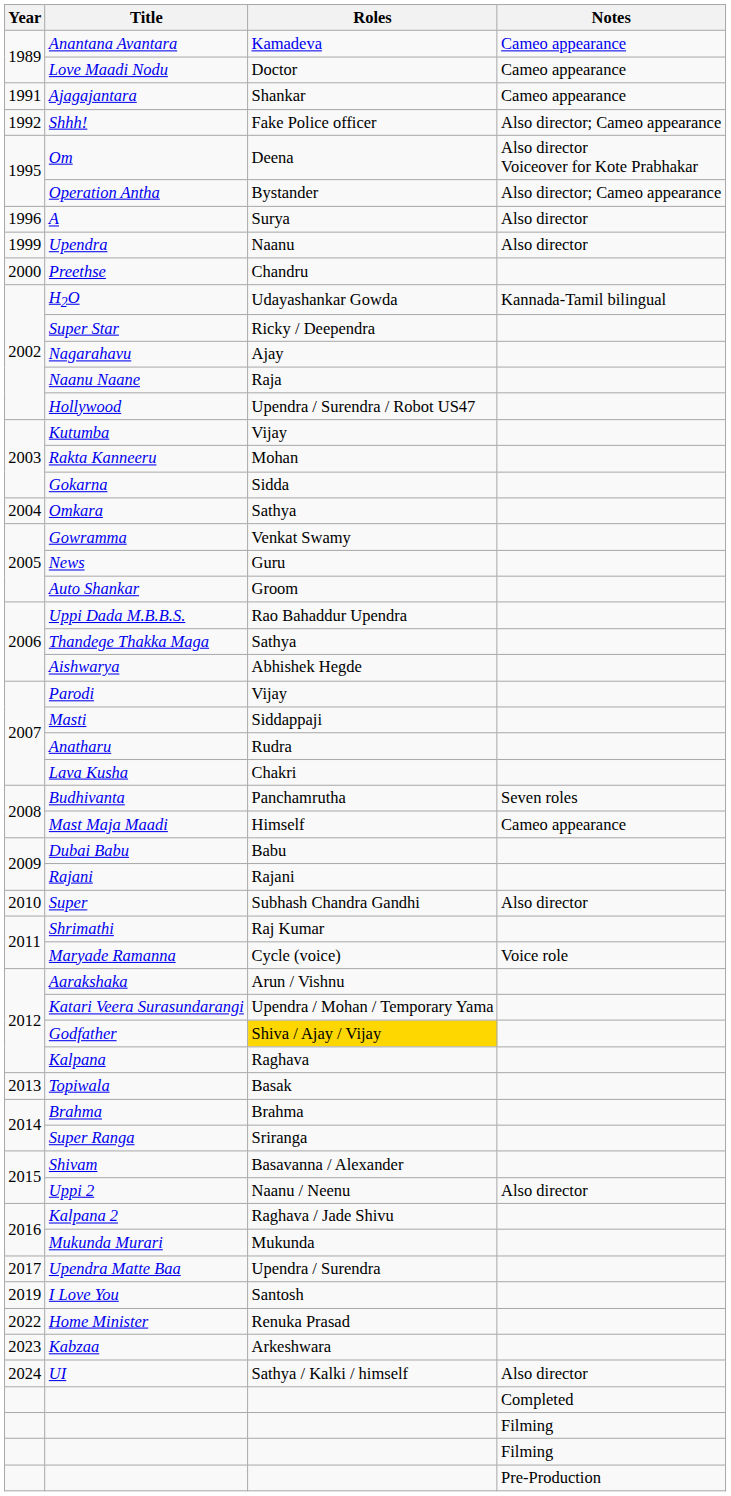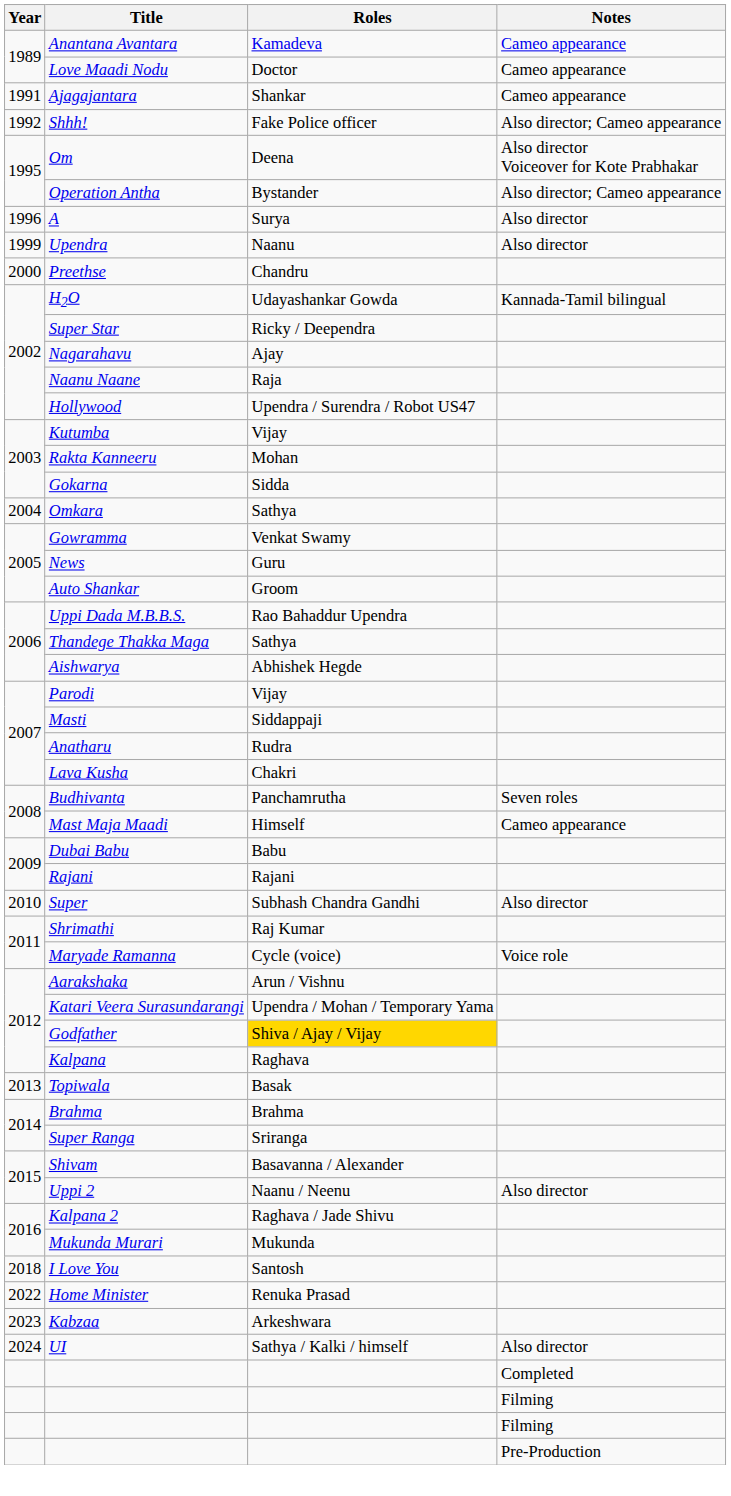- row: 2017 | Upendra Matte Baa | Upendra / Surendra
I Love You | Year: 2019 -> 2018
